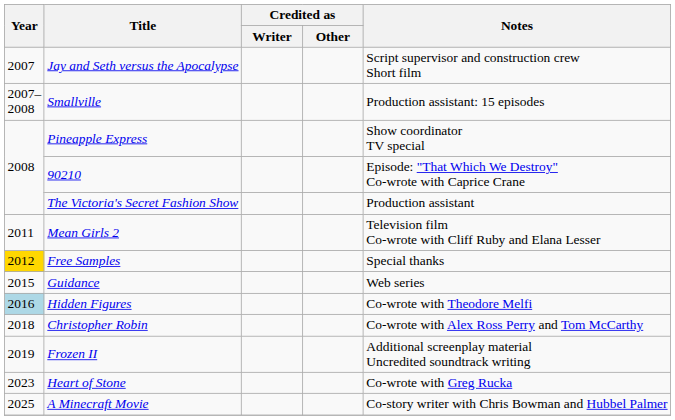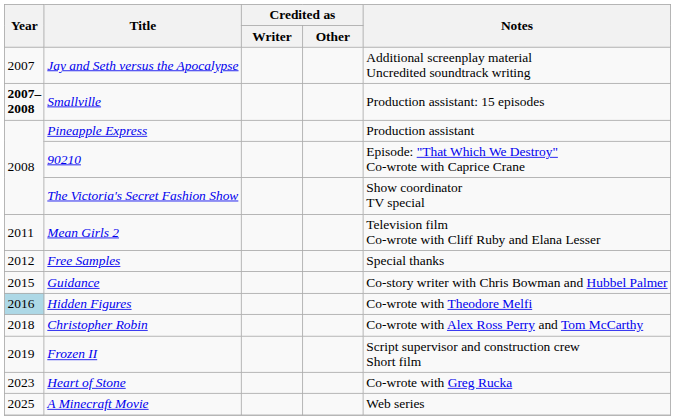Jay and Seth versus the Apocalypse | Notes: Script supervisor and construction crew Short film -> Additional screenplay material Uncredited soundtrack writing
Smallville | Year: normal -> bold
Pineapple Express | Notes: Show coordinator TV special -> Production assistant
The Victoria's Secret Fashion Show | Notes: Production assistant -> Show coordinator TV special
Free Samples | Year: gold background -> no background
Guidance | Notes: Web series -> Co-story writer with Chris Bowman and Hubbel Palmer
Frozen II | Notes: Additional screenplay material Uncredited soundtrack writing -> Script supervisor and construction crew Short film
A Minecraft Movie | Notes: Co-story writer with Chris Bowman and Hubbel Palmer -> Web series
